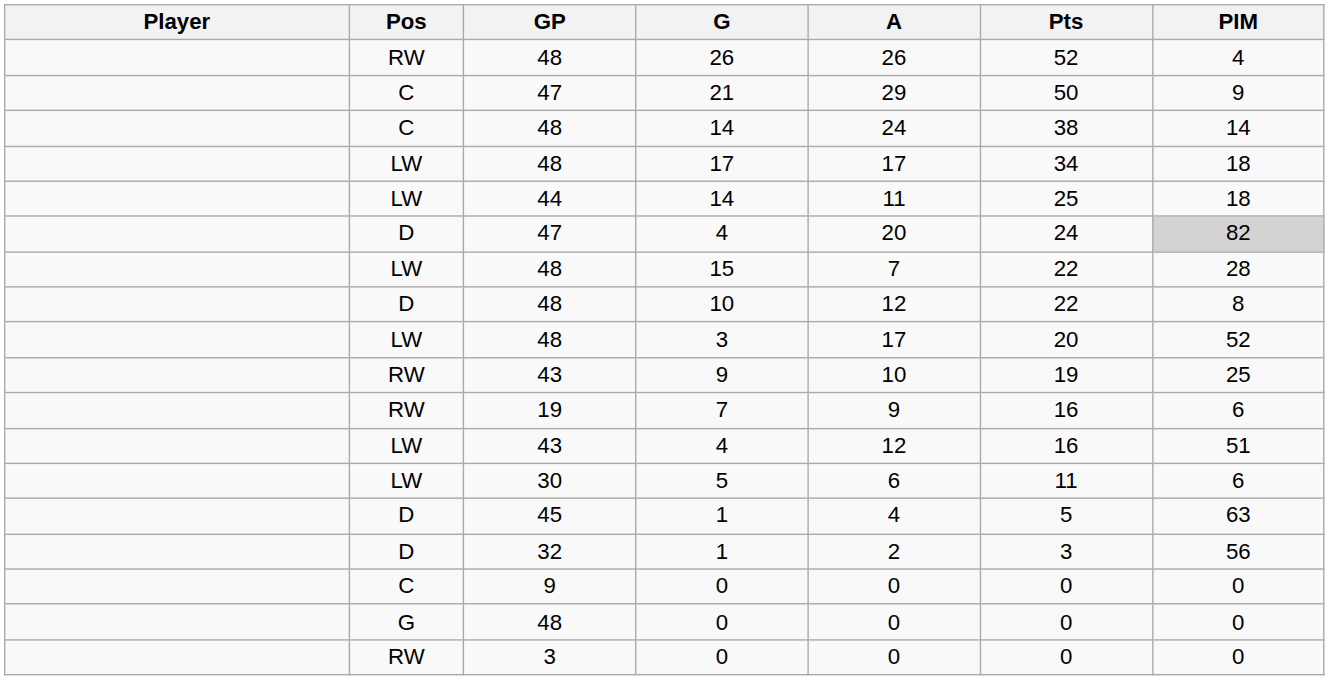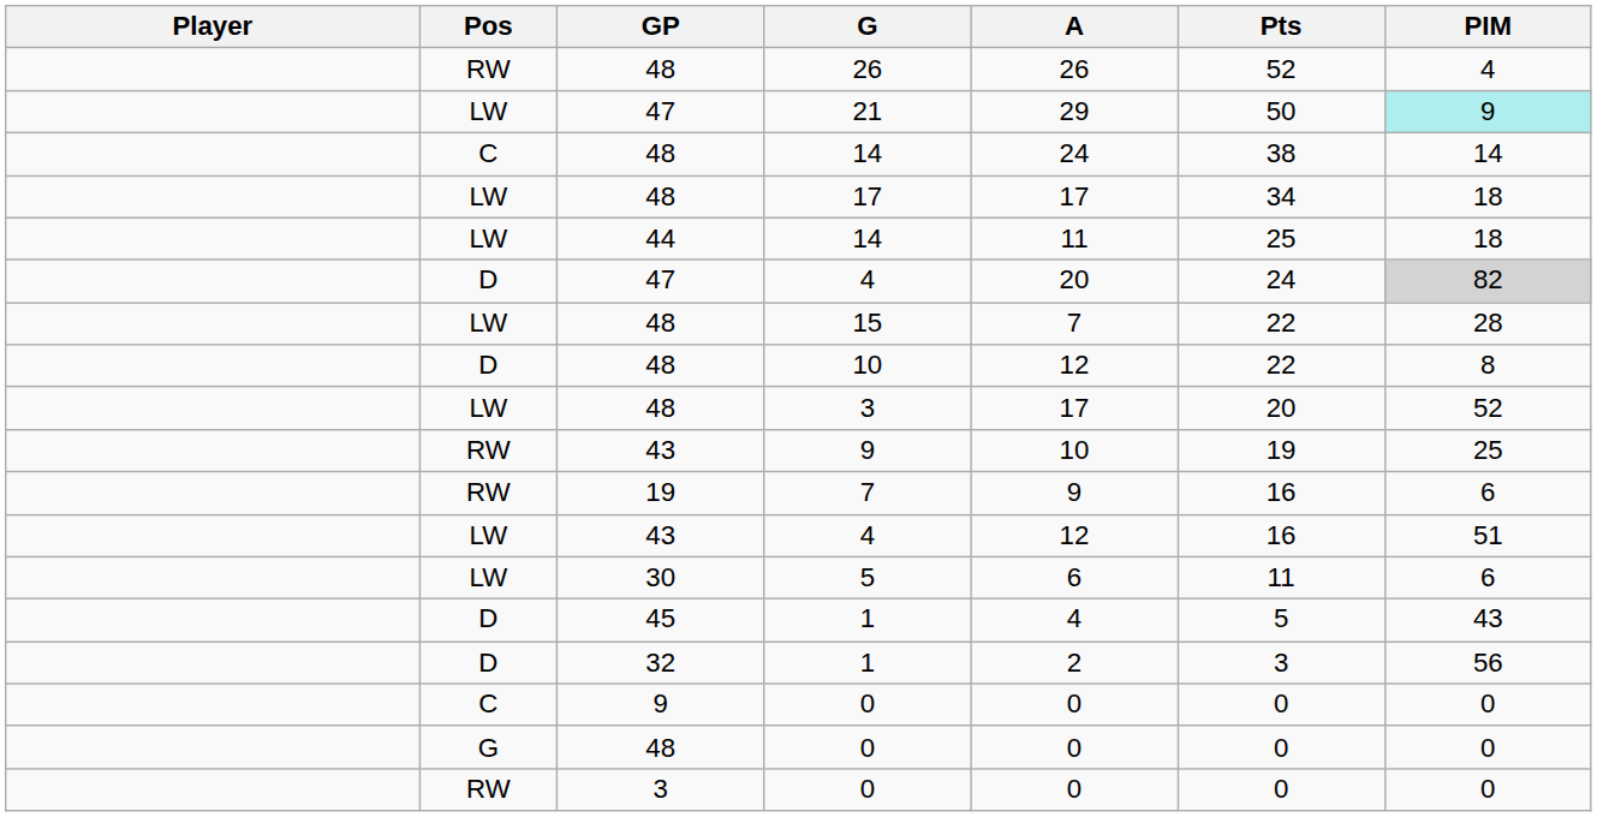21 | Pos: C -> LW
21 | PIM: no background -> paleturquoise background
45 / 1 | PIM: 63 -> 43
